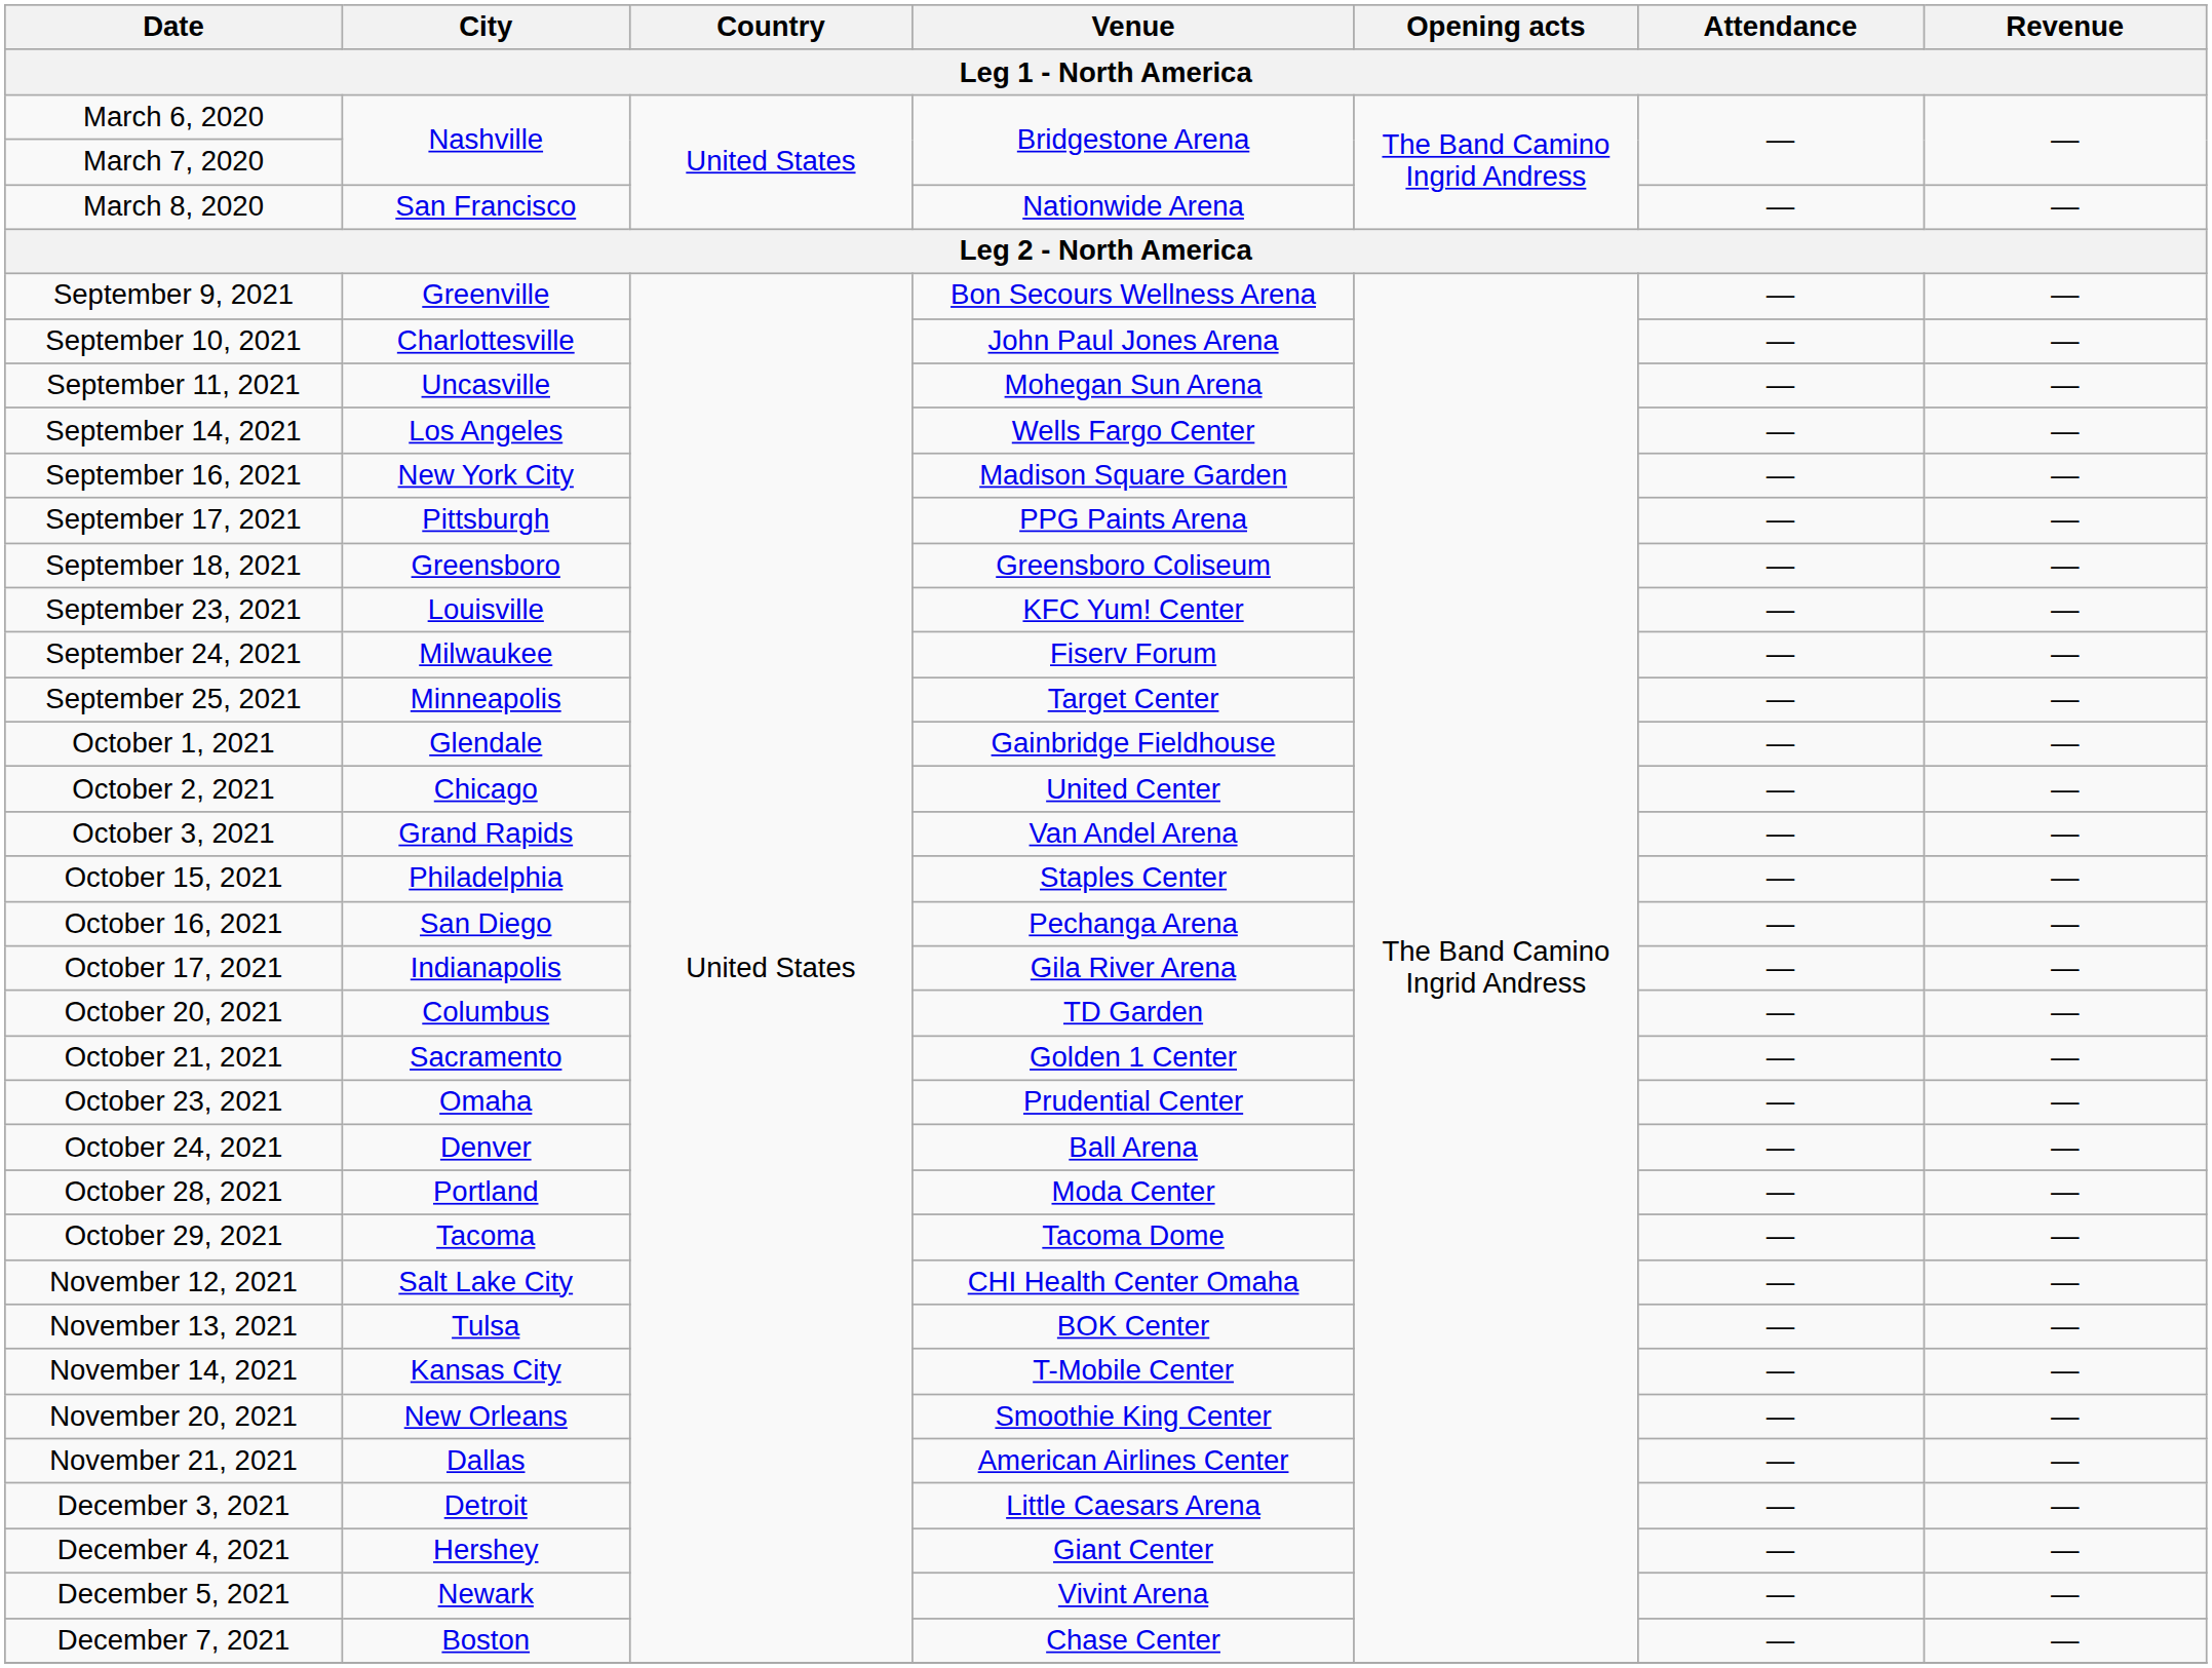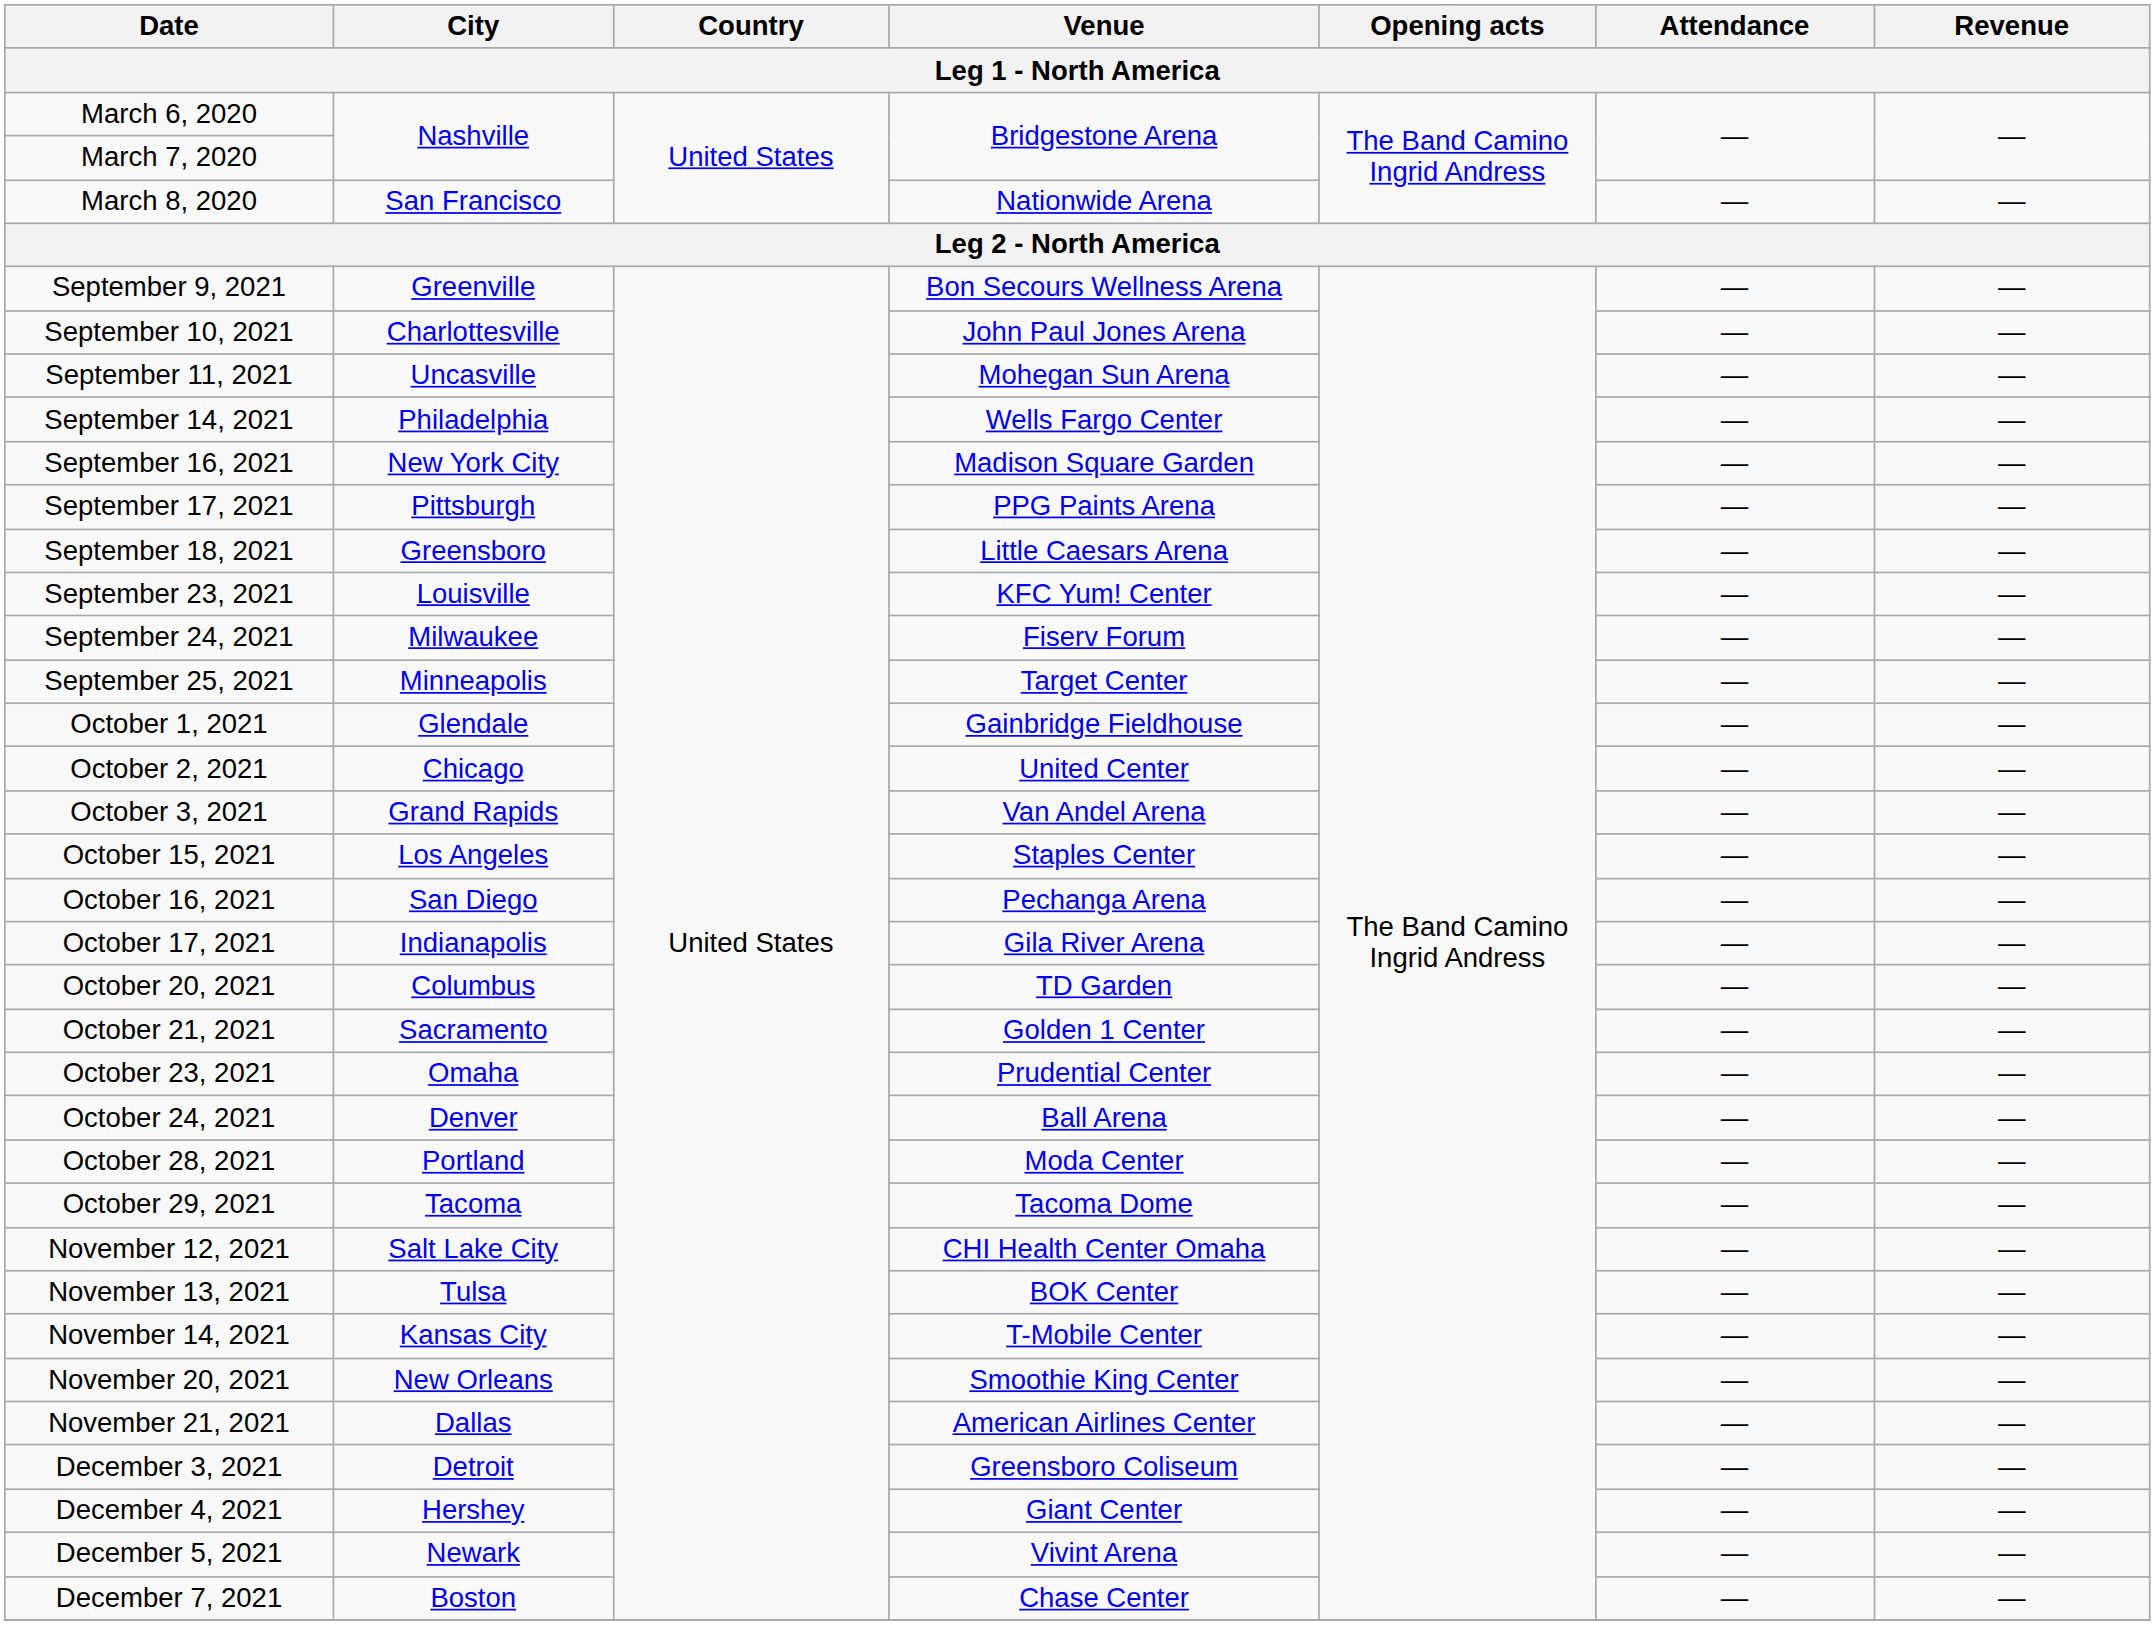September 14, 2021 | City: Los Angeles -> Philadelphia
September 18, 2021 | Venue: Greensboro Coliseum -> Little Caesars Arena
October 15, 2021 | City: Philadelphia -> Los Angeles
December 3, 2021 | Venue: Little Caesars Arena -> Greensboro Coliseum
